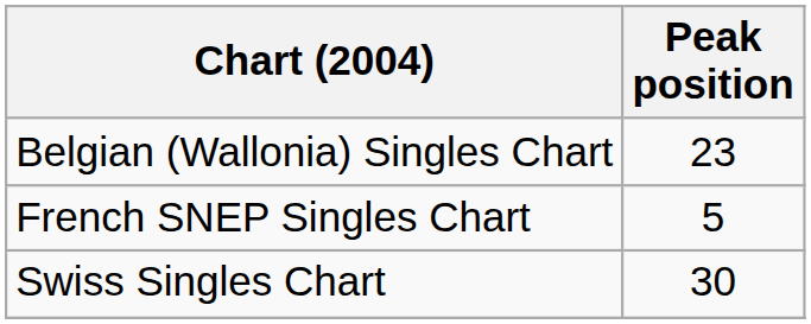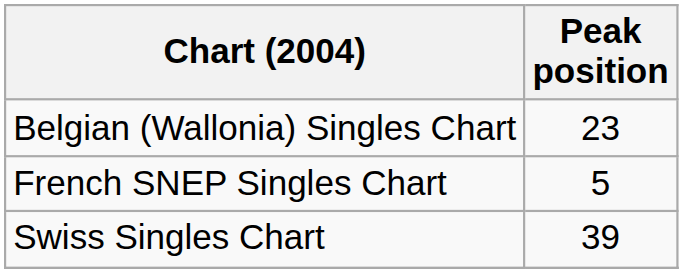Swiss Singles Chart | Peak position: 30 -> 39
